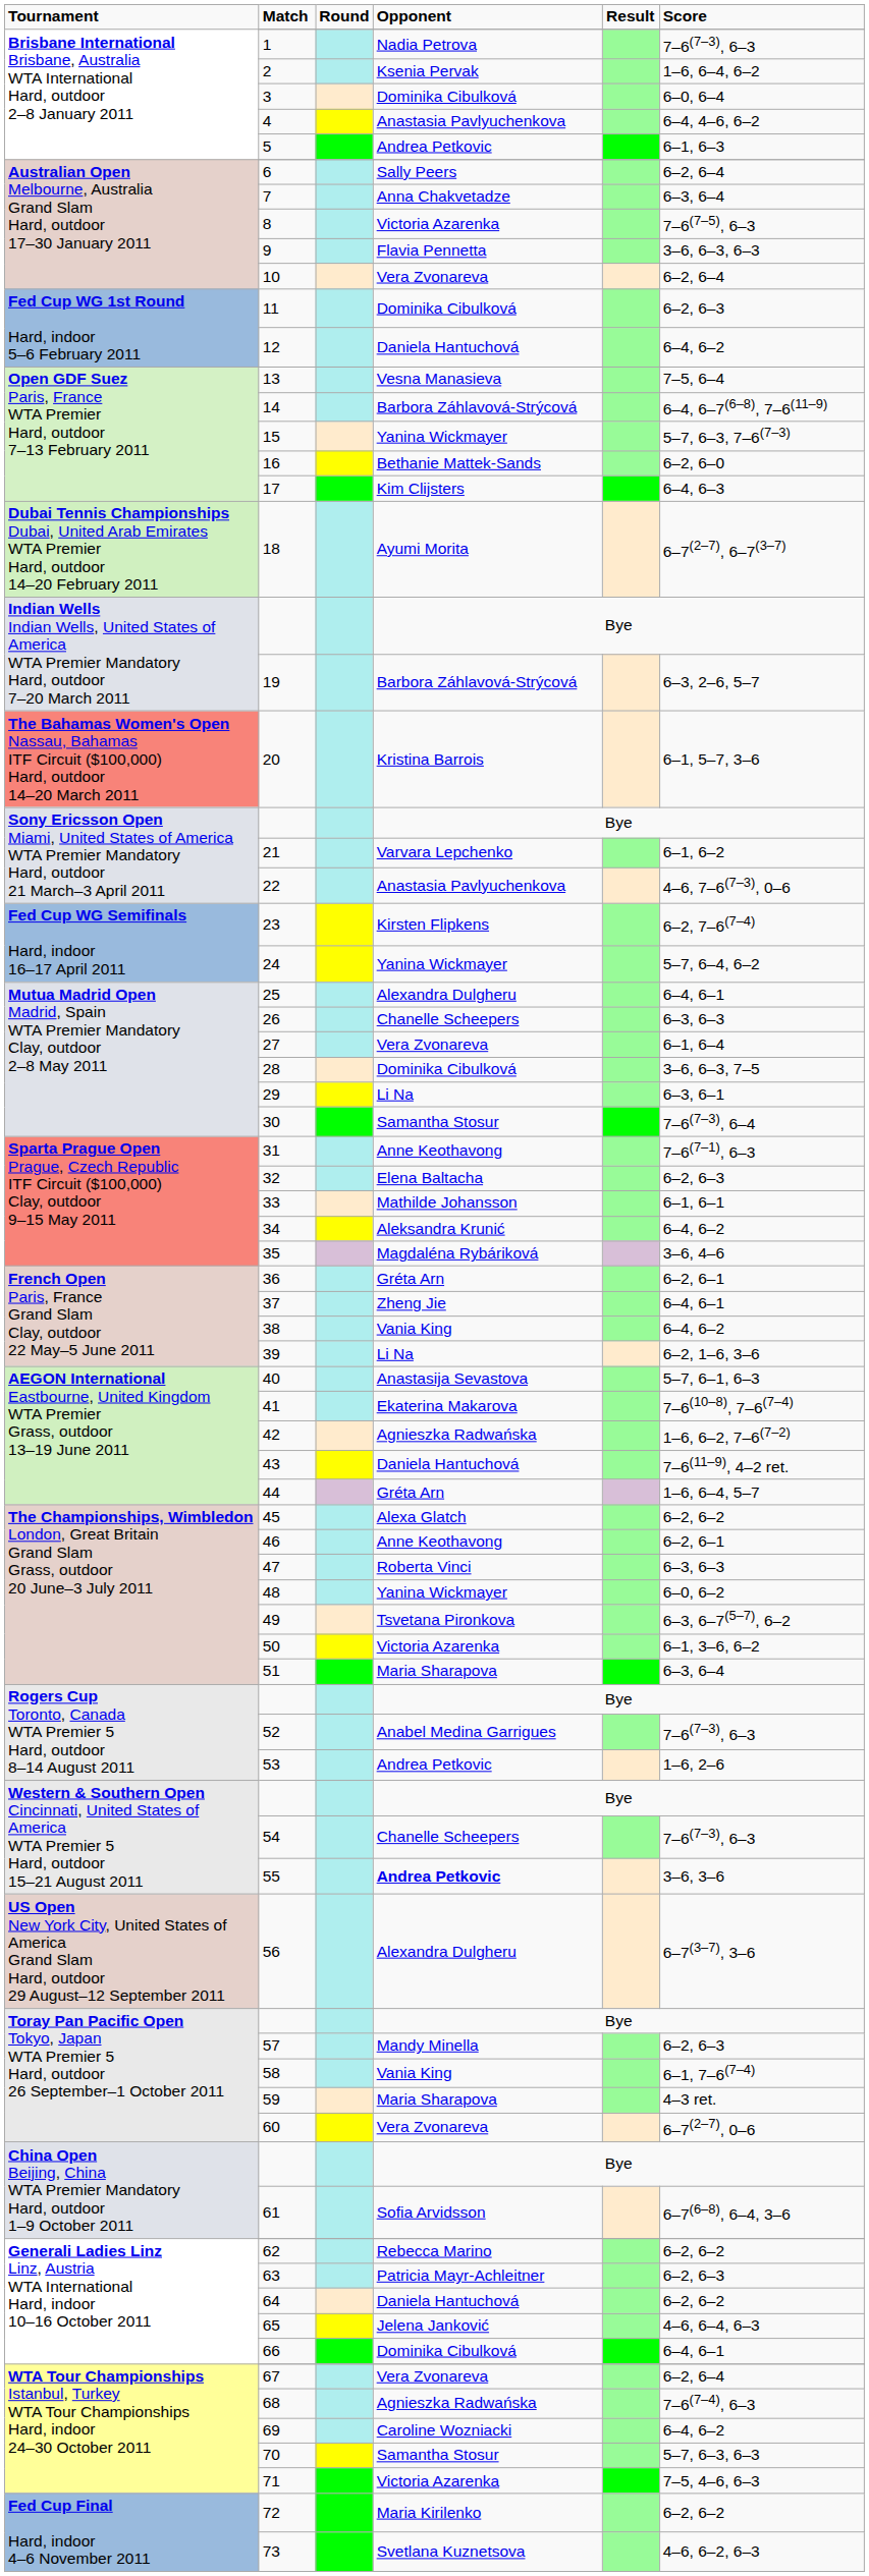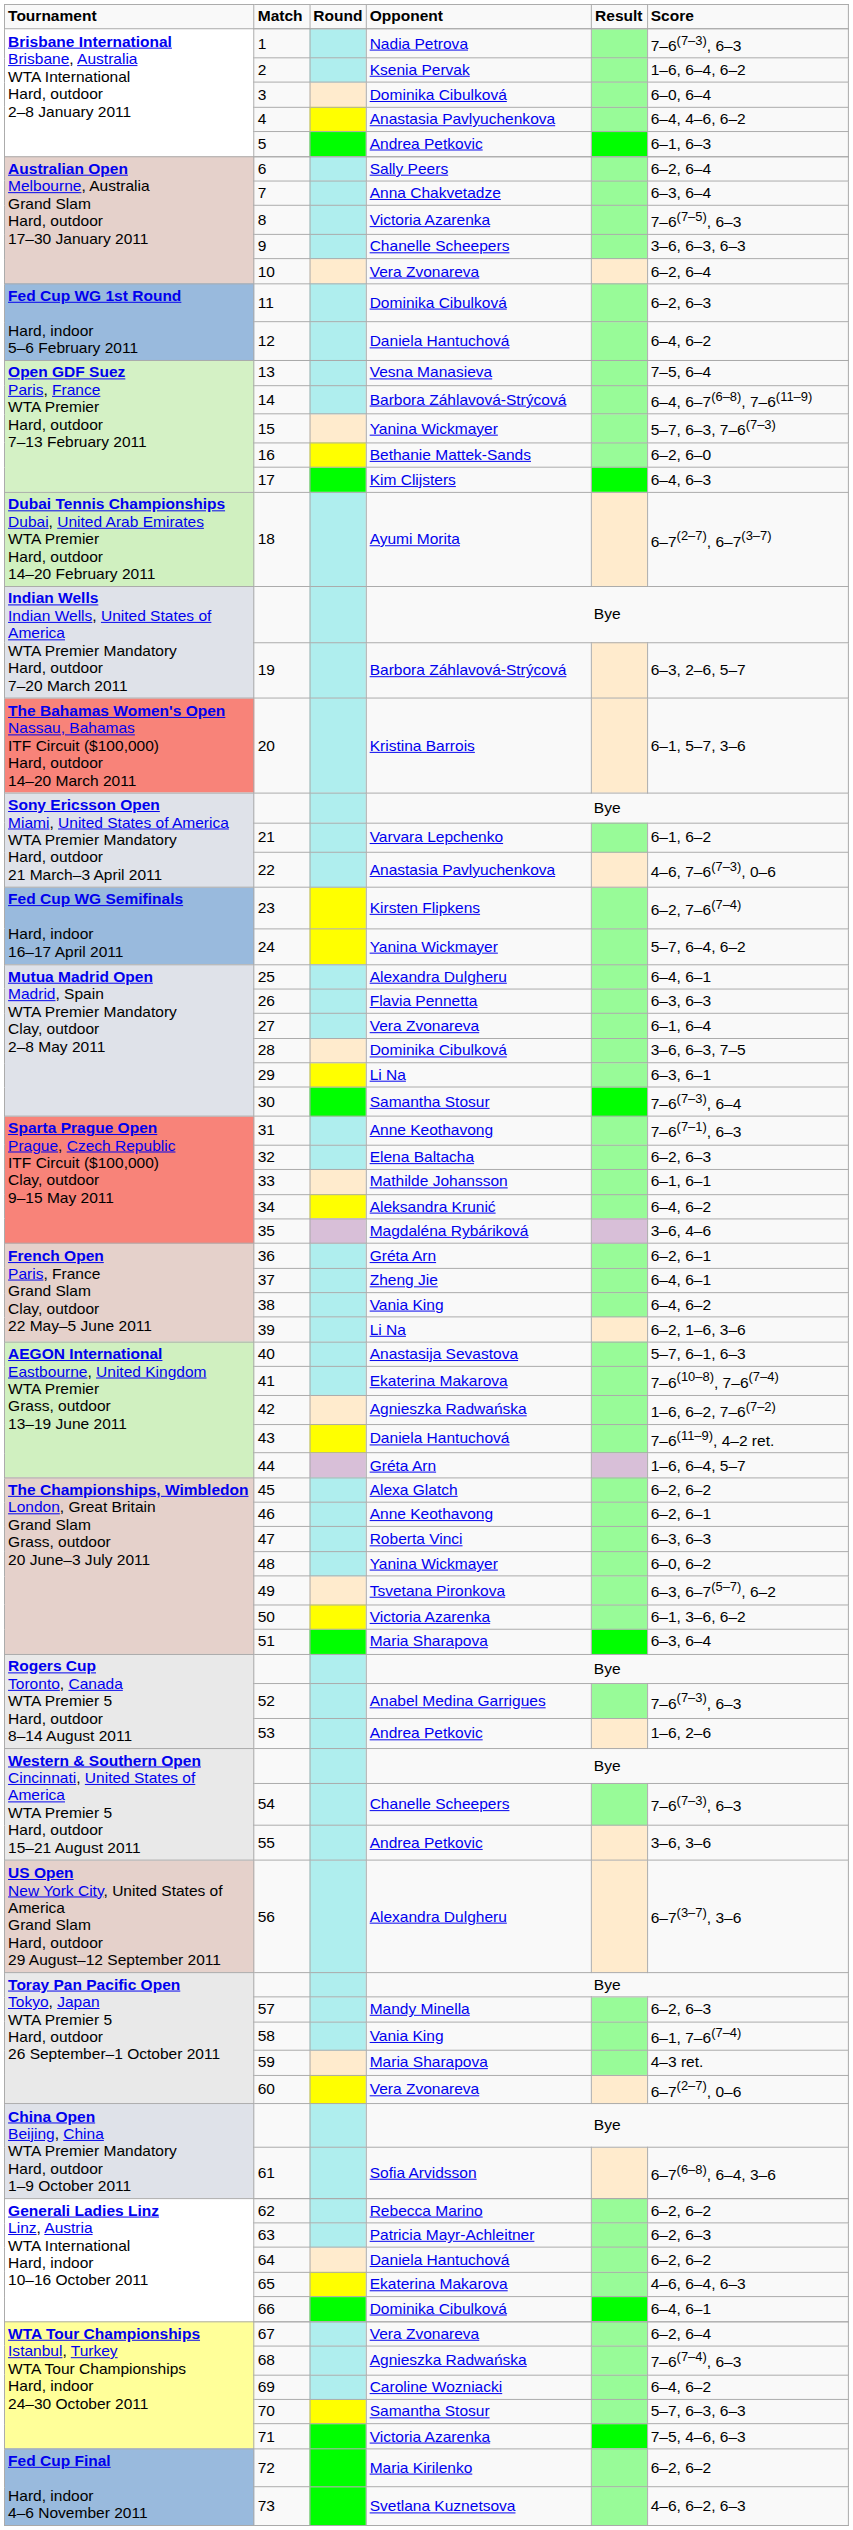9 | column 4: Flavia Pennetta -> Chanelle Scheepers
26 | column 4: Chanelle Scheepers -> Flavia Pennetta
55 | column 4: bold -> normal
65 | column 4: Jelena Janković -> Ekaterina Makarova
